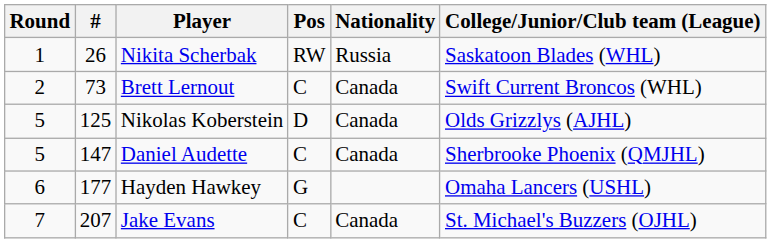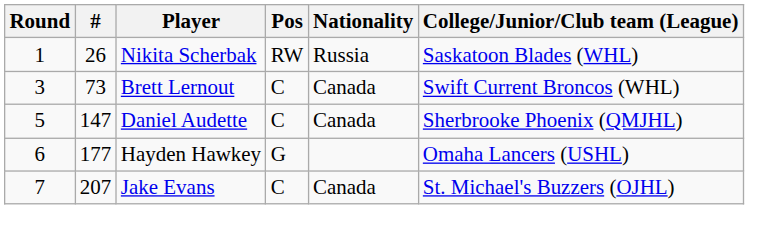Brett Lernout | Round: 2 -> 3
- row: 5 | 125 | Nikolas Koberstein | D | Canada | Olds Grizzlys (AJHL)
